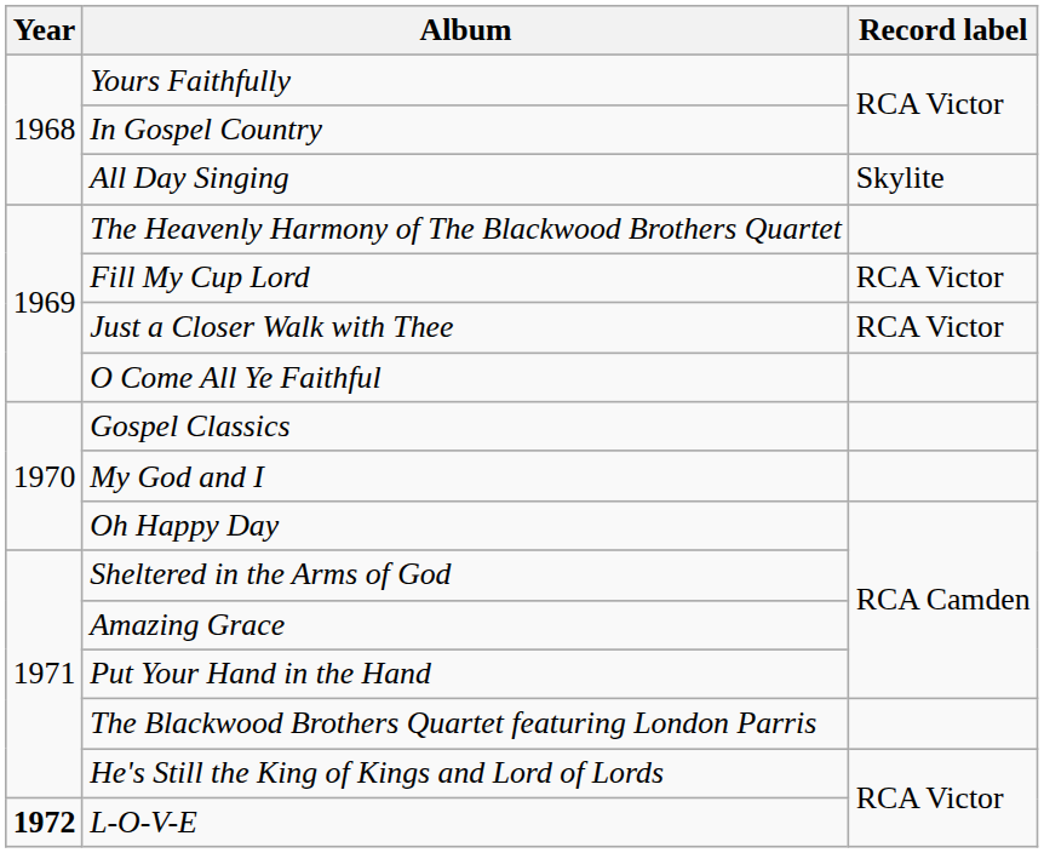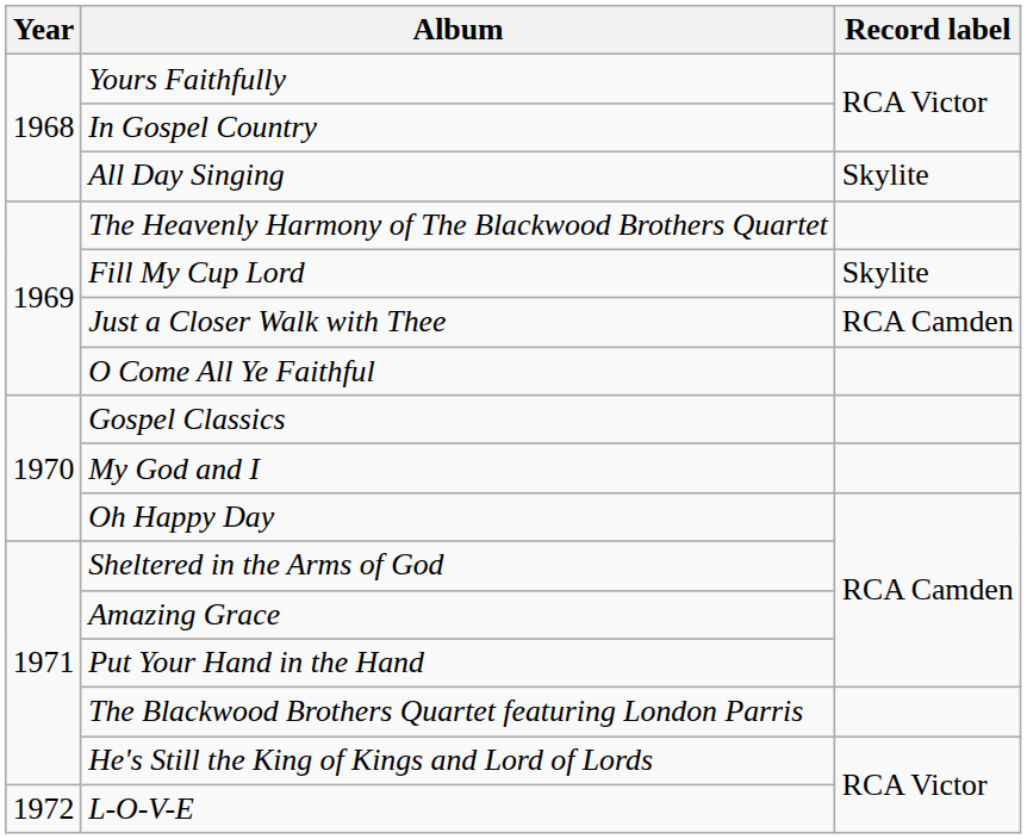Fill My Cup Lord | Record label: RCA Victor -> Skylite
Just a Closer Walk with Thee | Record label: RCA Victor -> RCA Camden
L-O-V-E | Year: bold -> normal
